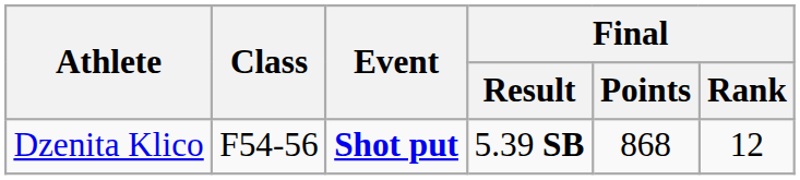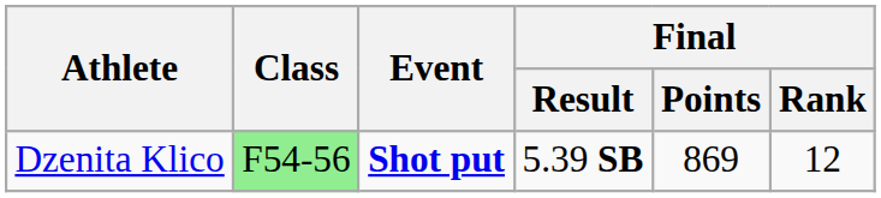Dzenita Klico | Class: no background -> lightgreen background
Dzenita Klico | Final / Points: 868 -> 869
